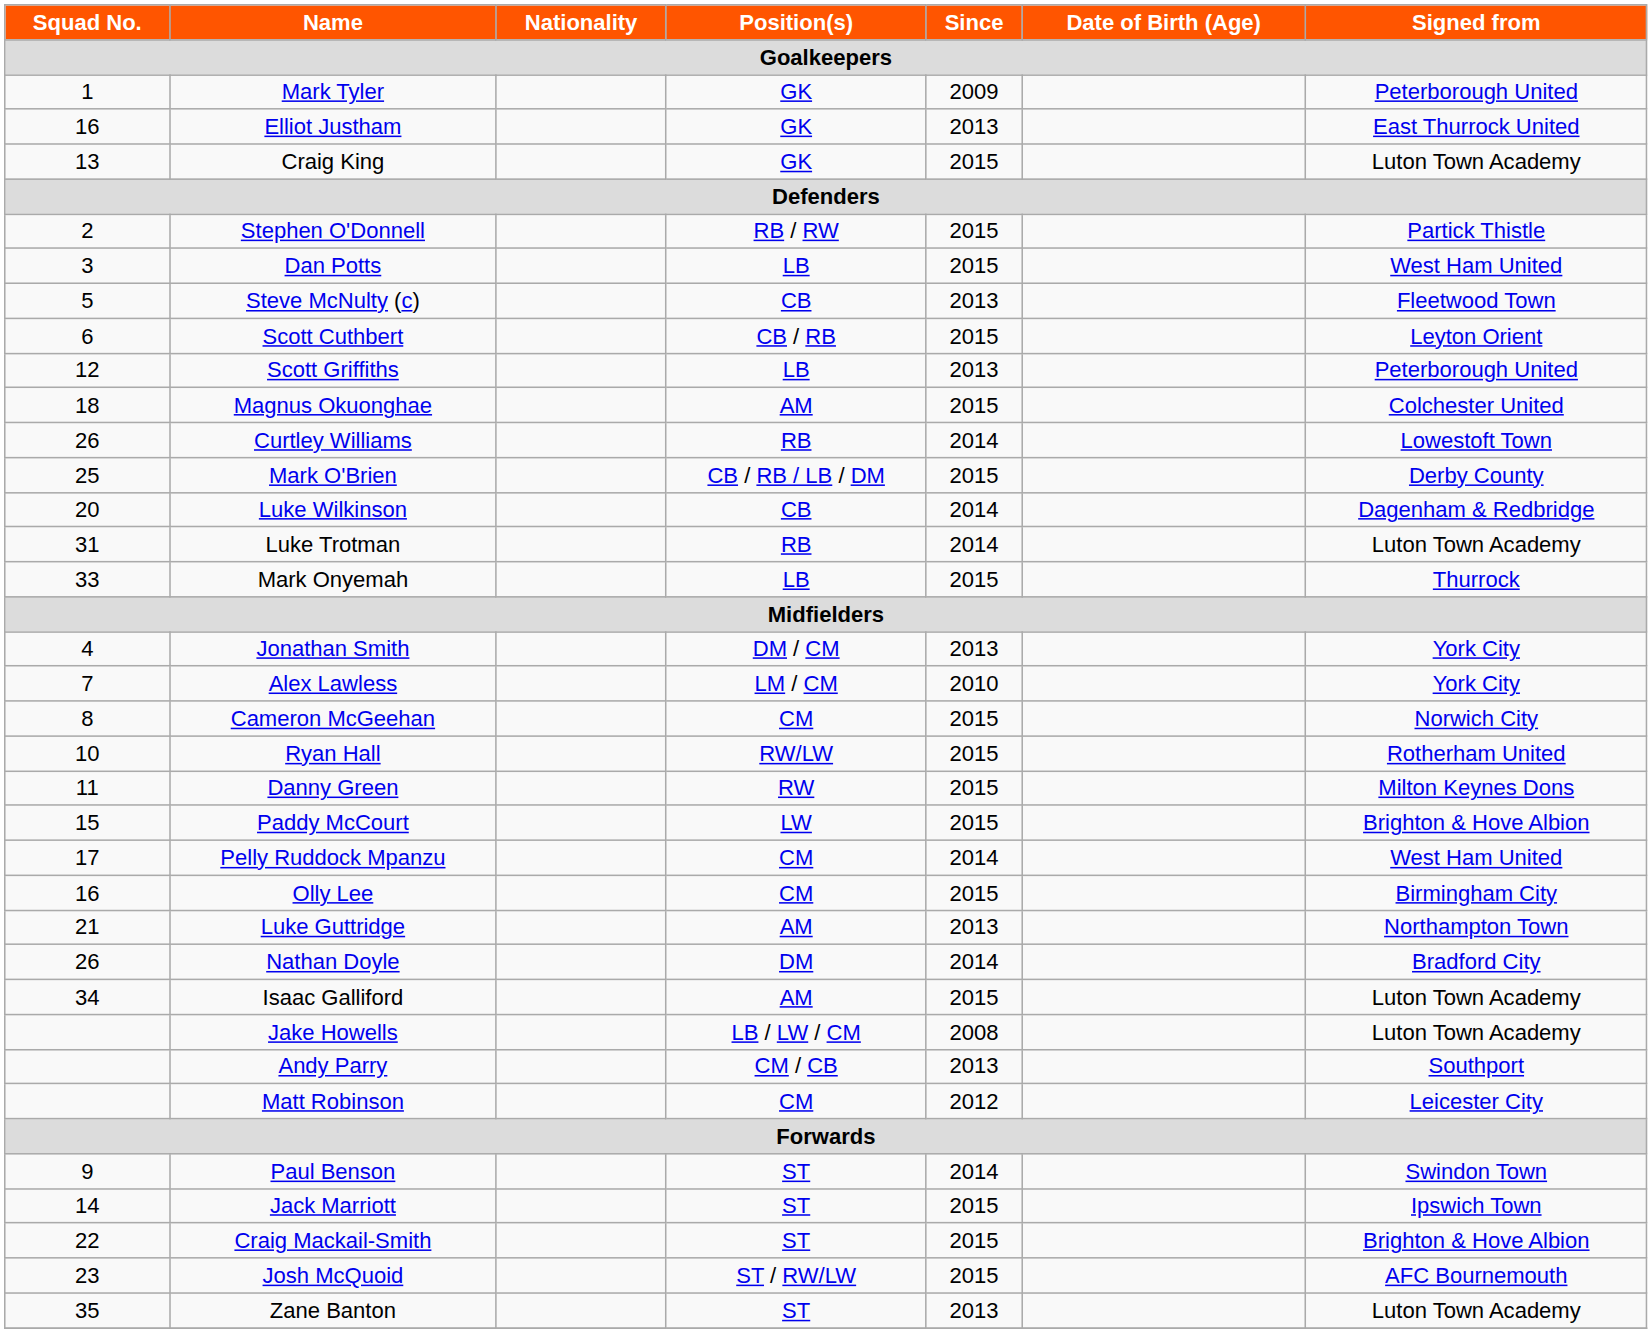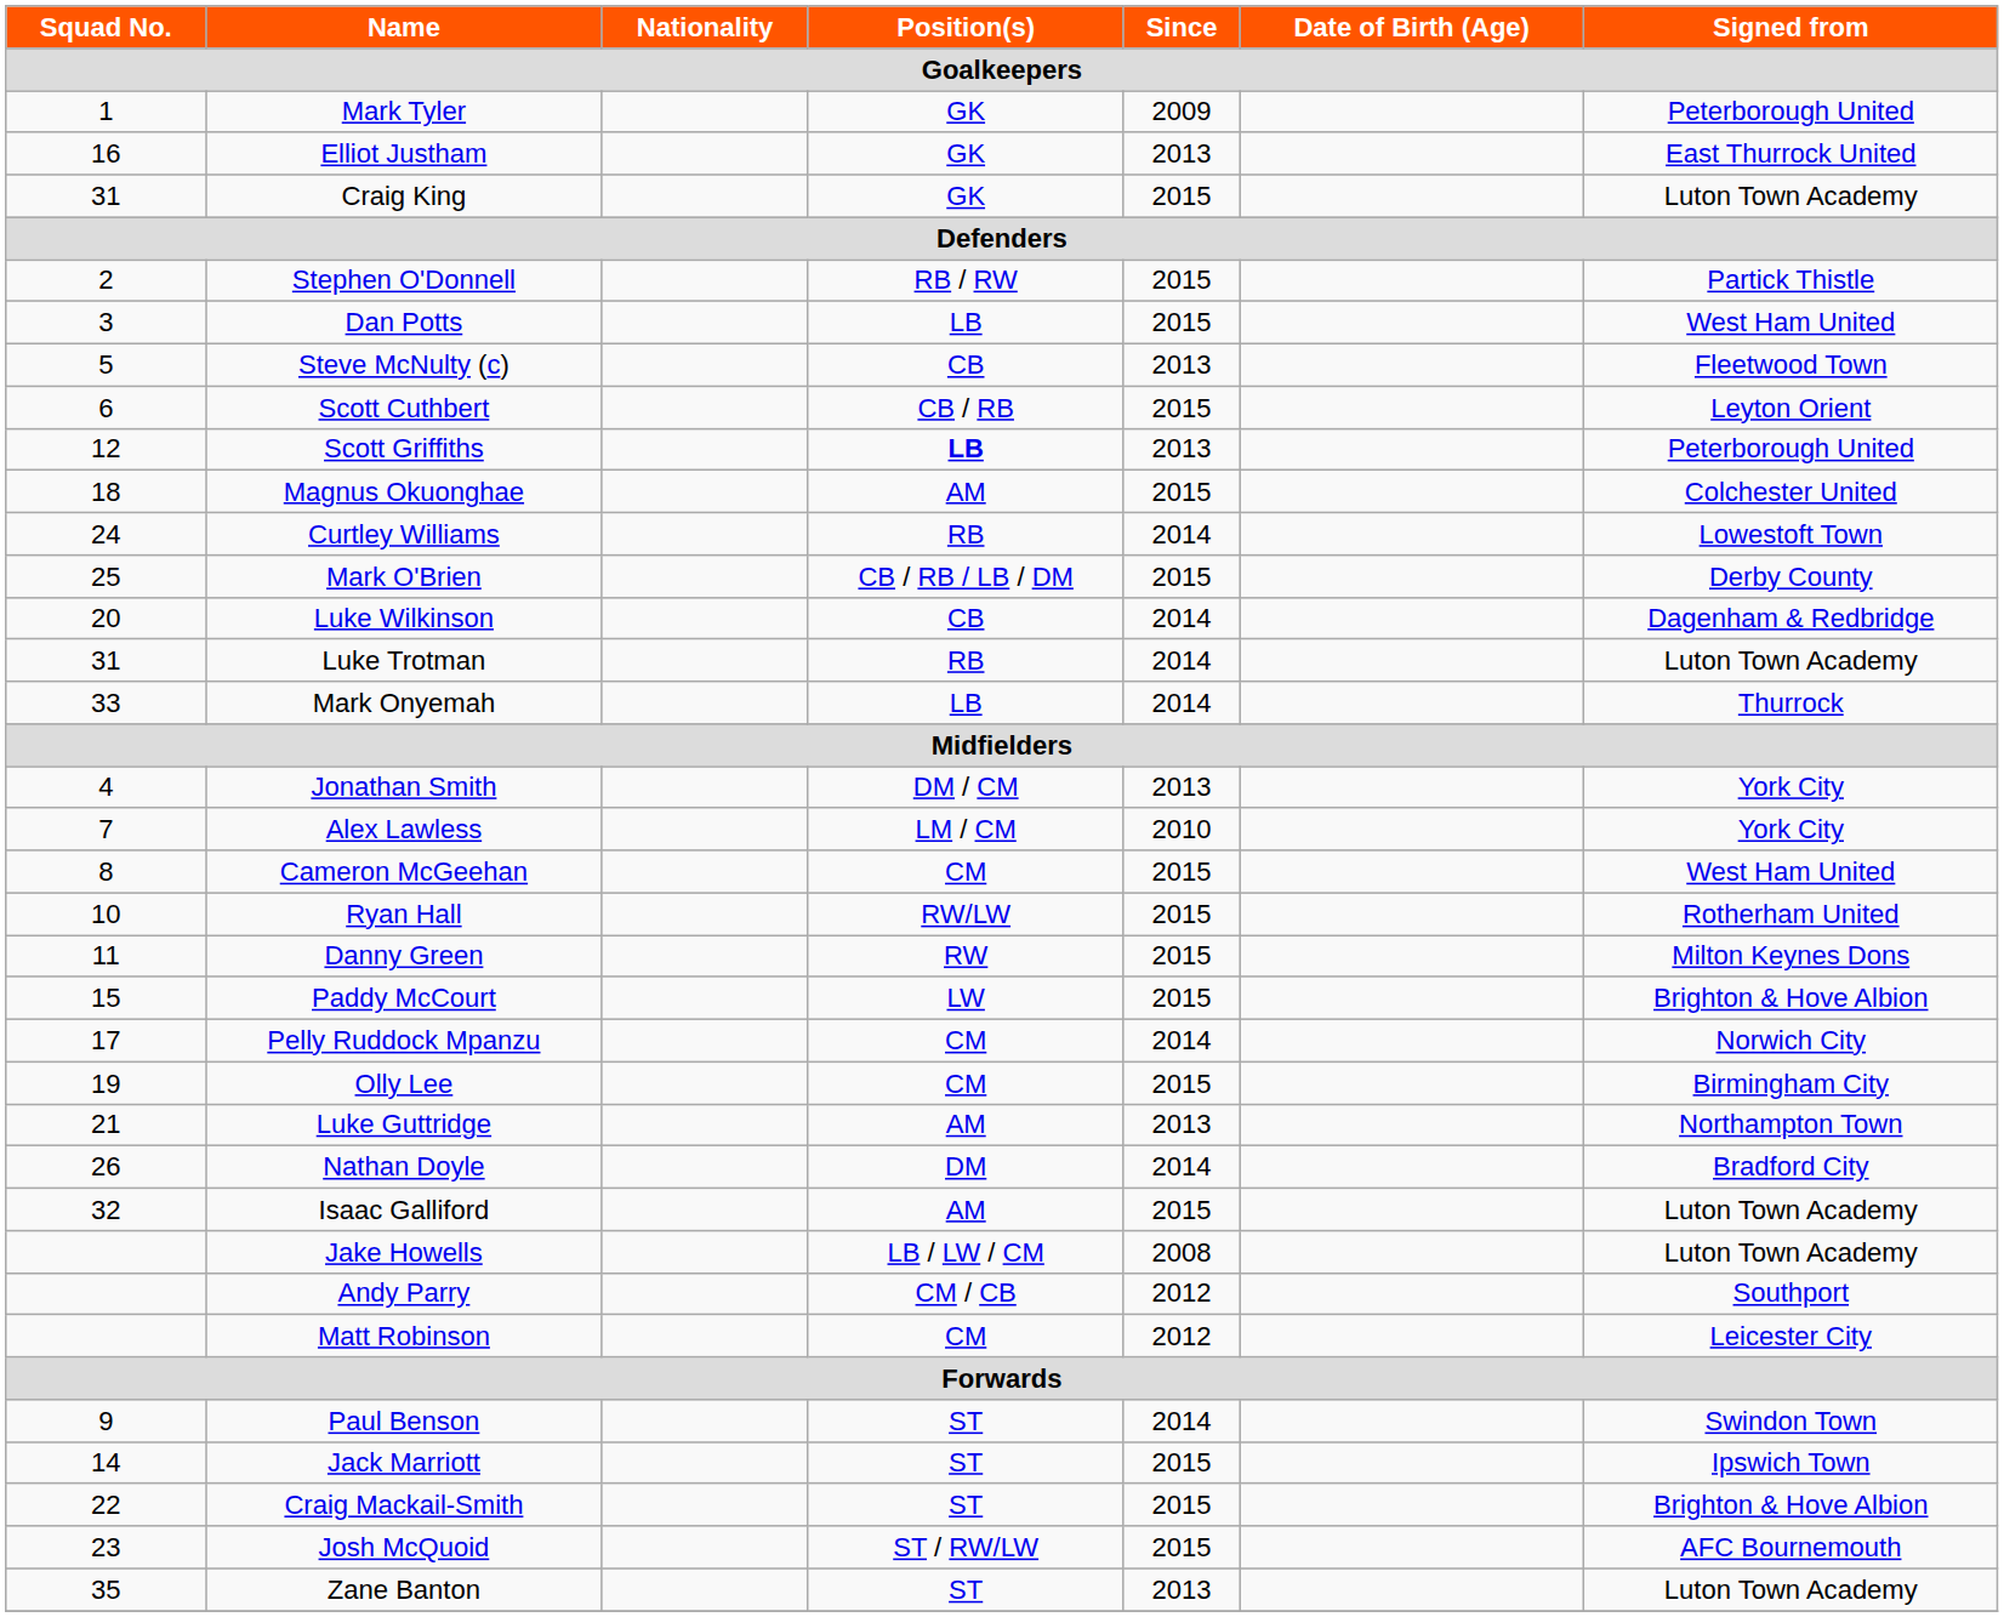Craig King | Squad No.: 13 -> 31
Scott Griffiths | Position(s): normal -> bold
Curtley Williams | Squad No.: 26 -> 24
Mark Onyemah | Since: 2015 -> 2014
Cameron McGeehan | Signed from: Norwich City -> West Ham United
Pelly Ruddock Mpanzu | Signed from: West Ham United -> Norwich City
Olly Lee | Squad No.: 16 -> 19
Isaac Galliford | Squad No.: 34 -> 32
Andy Parry | Since: 2013 -> 2012
